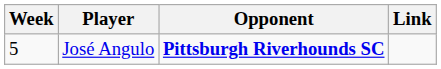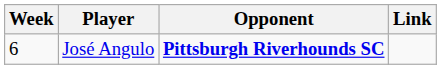José Angulo | Week: 5 -> 6
